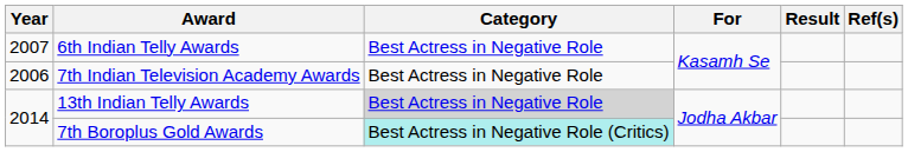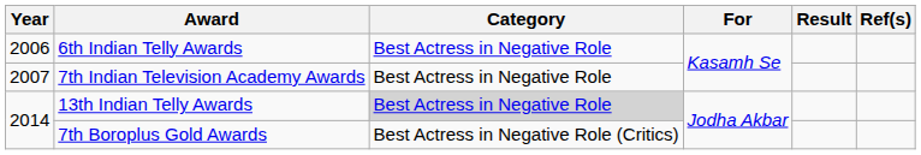6th Indian Telly Awards | Year: 2007 -> 2006
7th Indian Television Academy Awards | Year: 2006 -> 2007
7th Boroplus Gold Awards | Category: paleturquoise background -> no background
